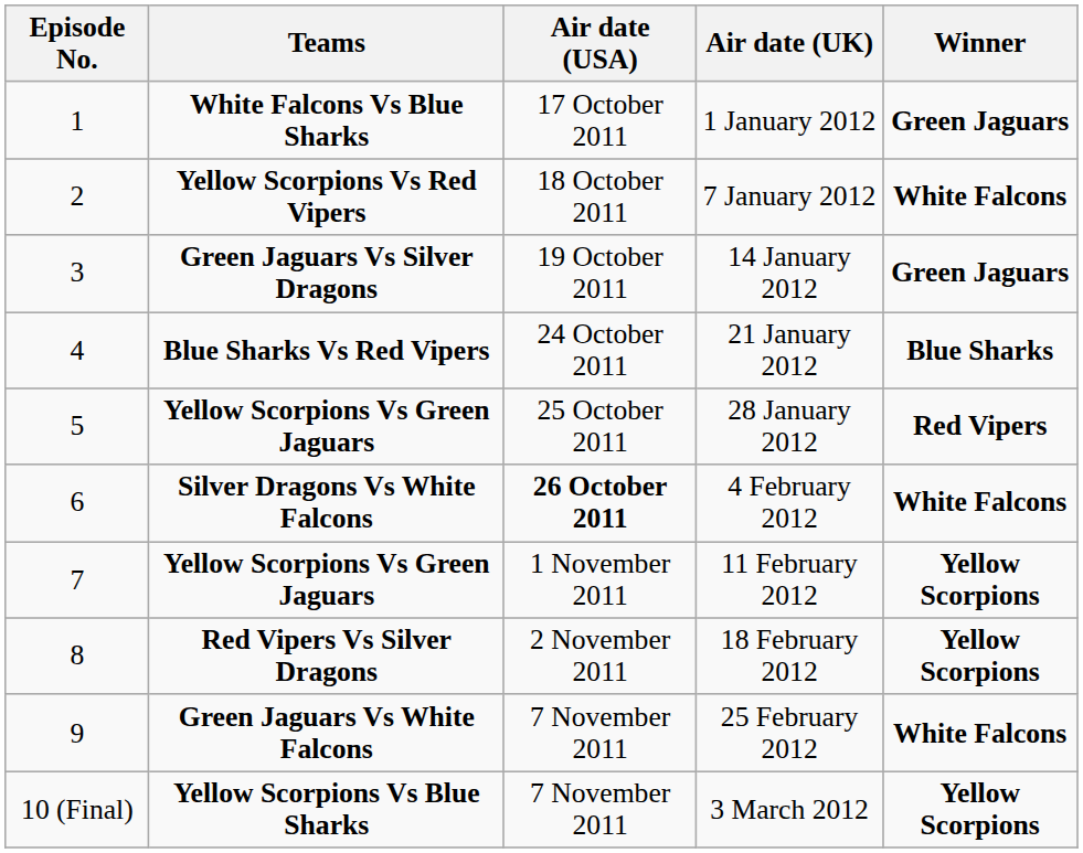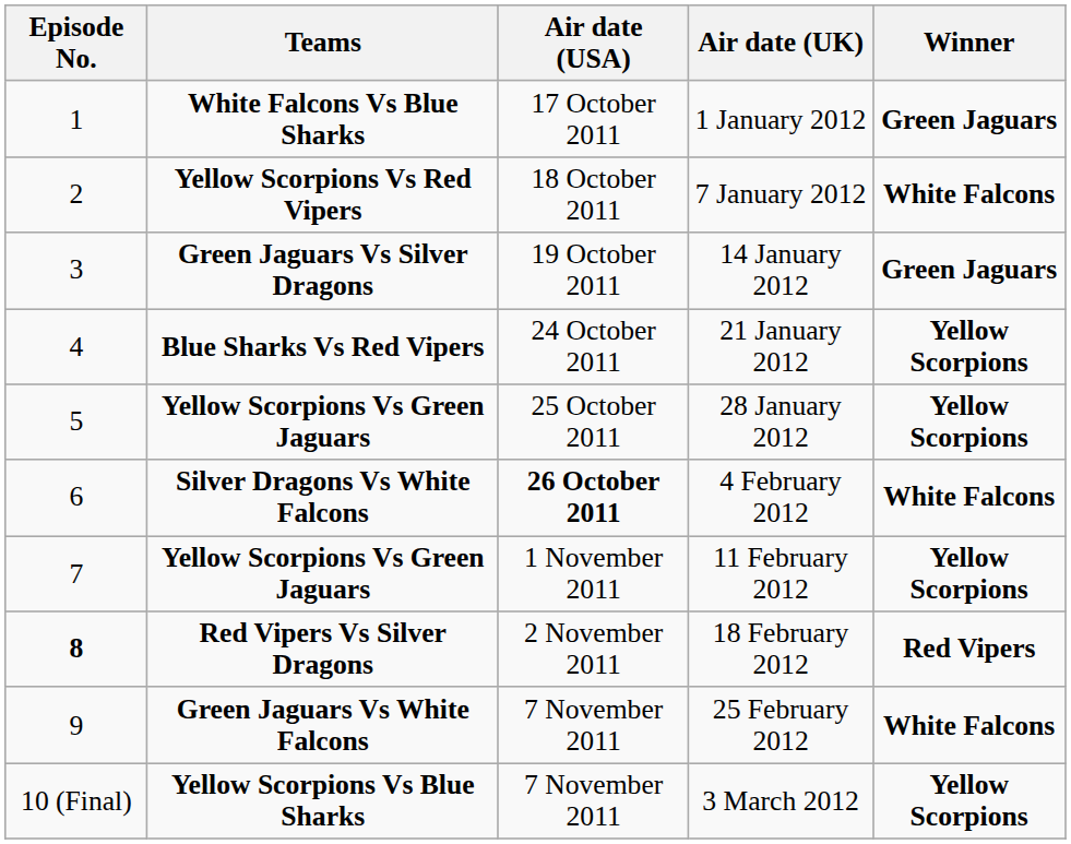21 January 2012 | Winner: Blue Sharks -> Yellow Scorpions
28 January 2012 | Winner: Red Vipers -> Yellow Scorpions
18 February 2012 | Episode No.: normal -> bold
18 February 2012 | Winner: Yellow Scorpions -> Red Vipers
